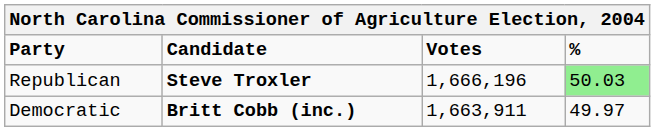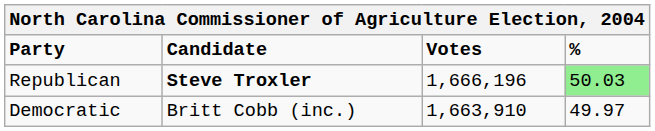Democratic | Candidate: bold -> normal
Democratic | Votes: 1,663,911 -> 1,663,910
